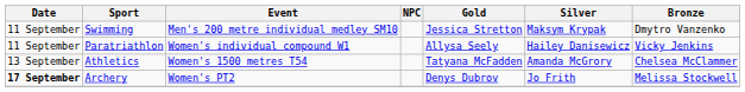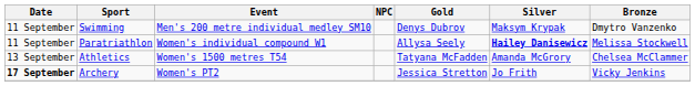Swimming | Gold: Jessica Stretton -> Denys Dubrov
Paratriathlon | Silver: normal -> bold
Paratriathlon | Bronze: Vicky Jenkins -> Melissa Stockwell
Archery | Gold: Denys Dubrov -> Jessica Stretton
Archery | Bronze: Melissa Stockwell -> Vicky Jenkins
